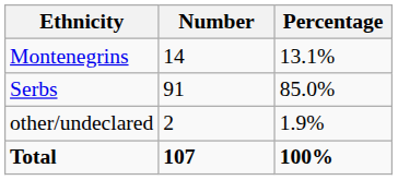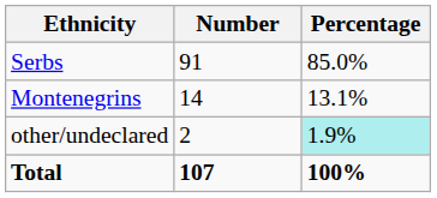rows swapped: Serbs <-> Montenegrins
other/undeclared | Percentage: no background -> paleturquoise background
